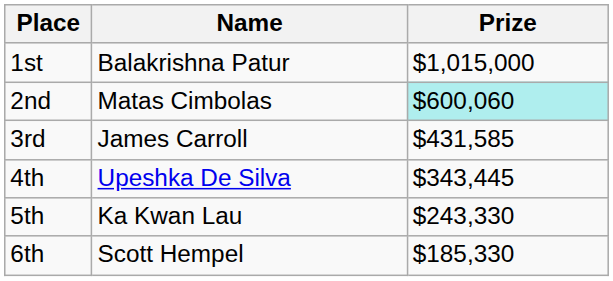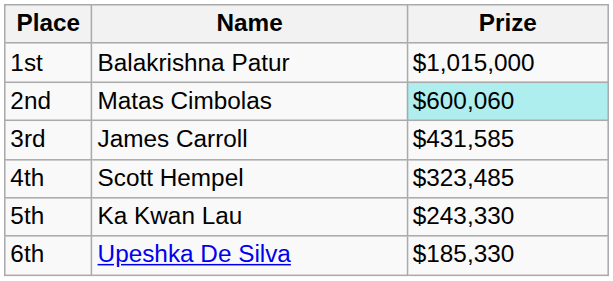4th | Name: Upeshka De Silva -> Scott Hempel
4th | Prize: $343,445 -> $323,485
6th | Name: Scott Hempel -> Upeshka De Silva
